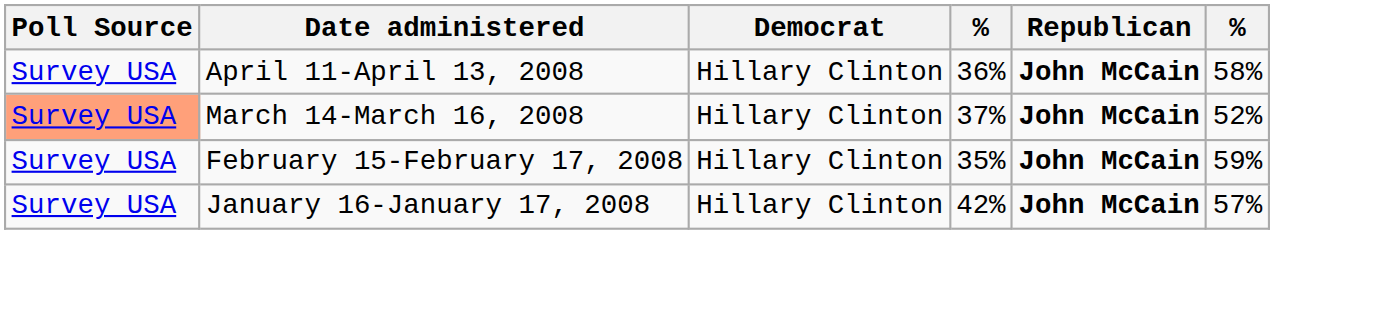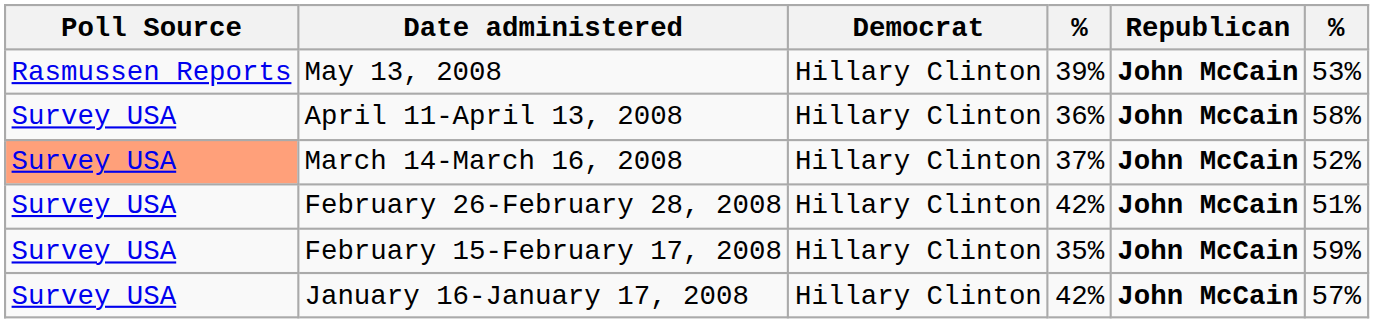+ row: Rasmussen Reports | May 13, 2008 | Hillary Clinton | 39% | John McCain | 53%
+ row: Survey USA | February 26-February 28, 2008 | Hillary Clinton | 42% | John McCain | 51%
